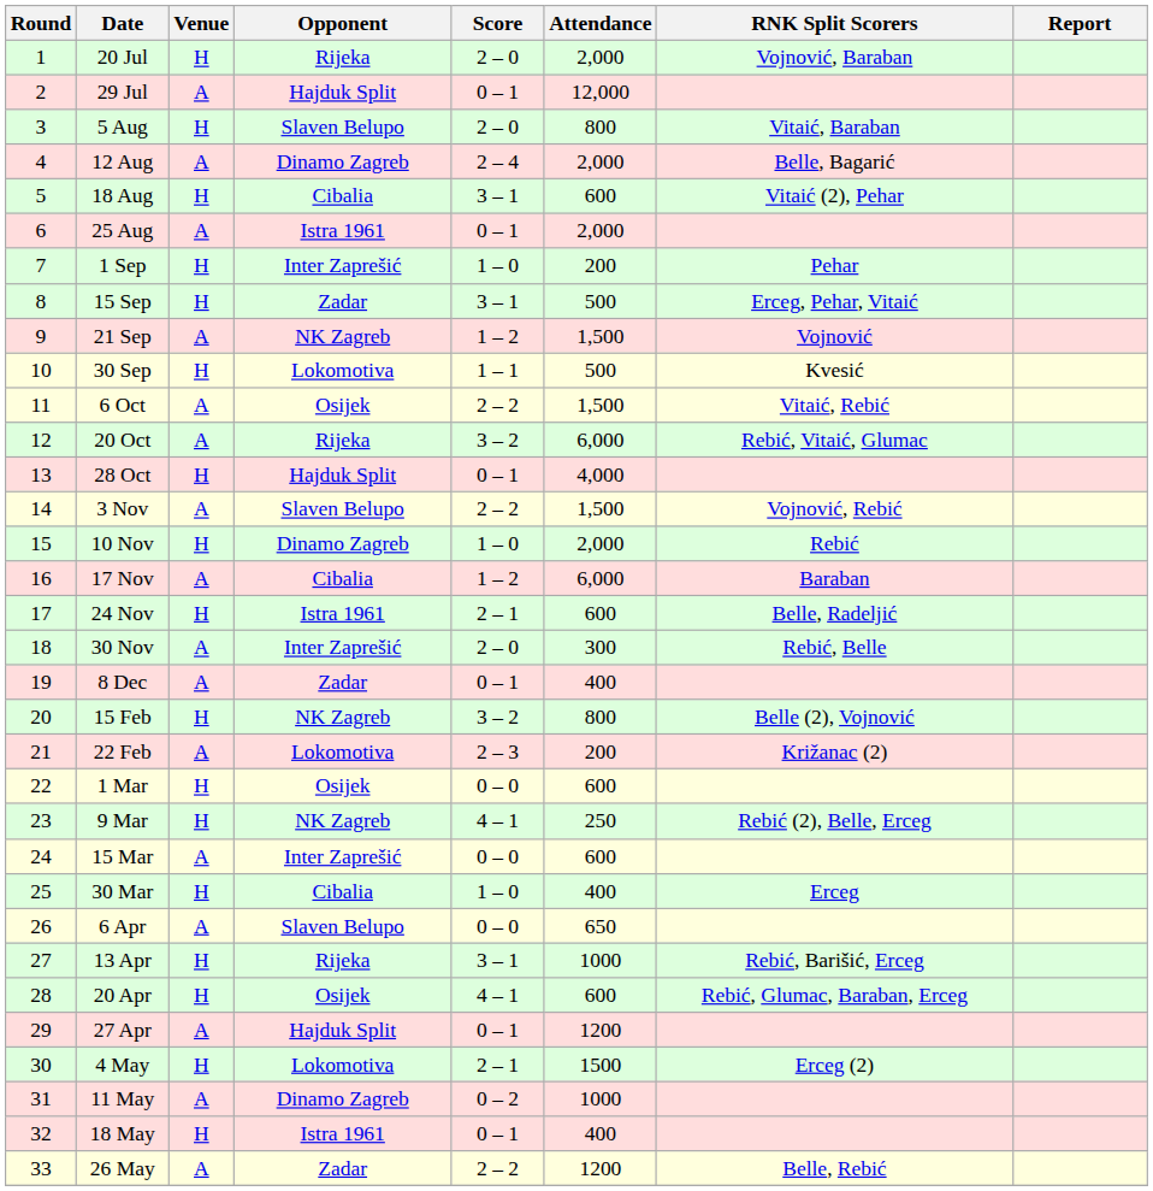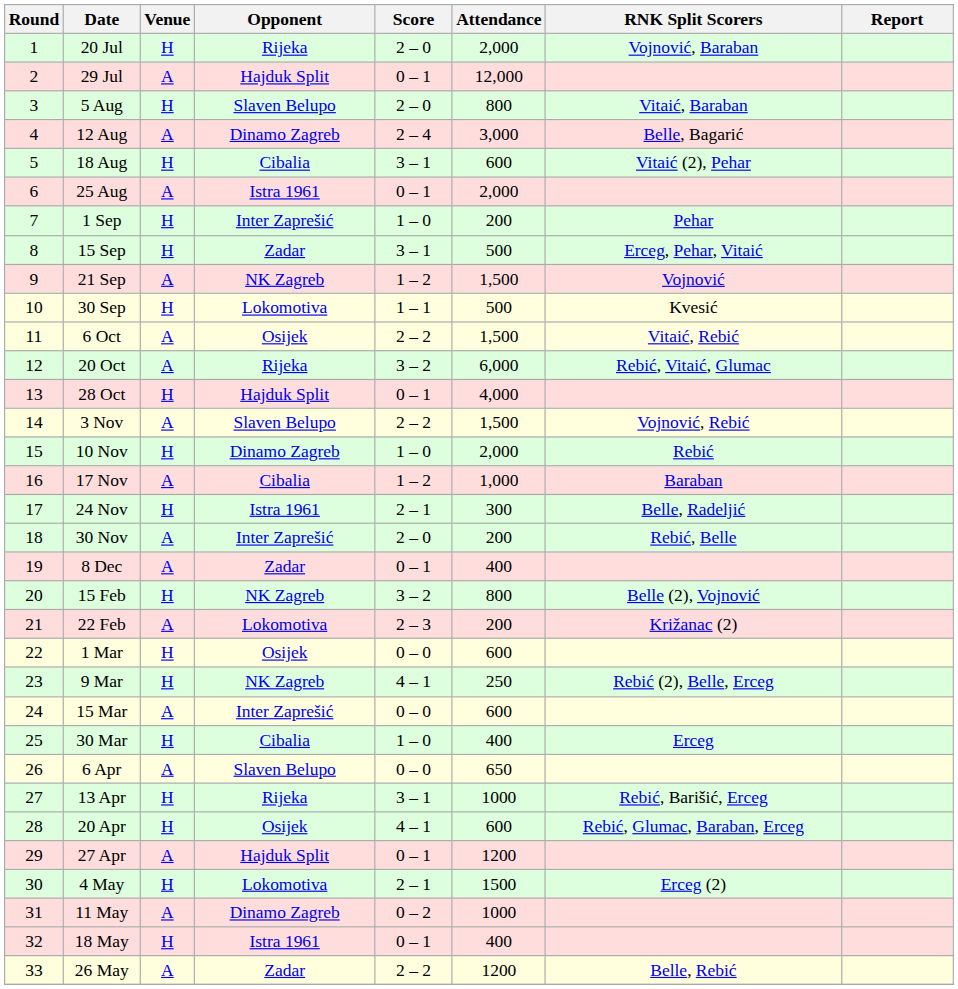12 Aug | Attendance: 2,000 -> 3,000
17 Nov | Attendance: 6,000 -> 1,000
24 Nov | Attendance: 600 -> 300
30 Nov | Attendance: 300 -> 200
